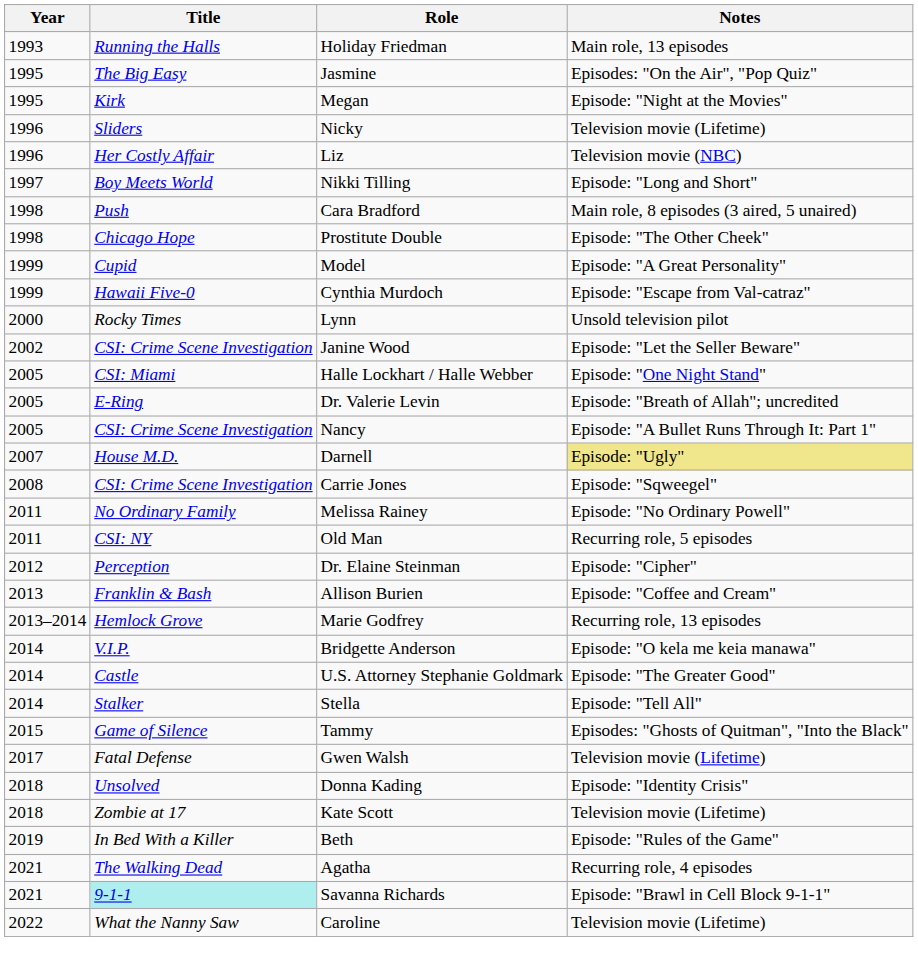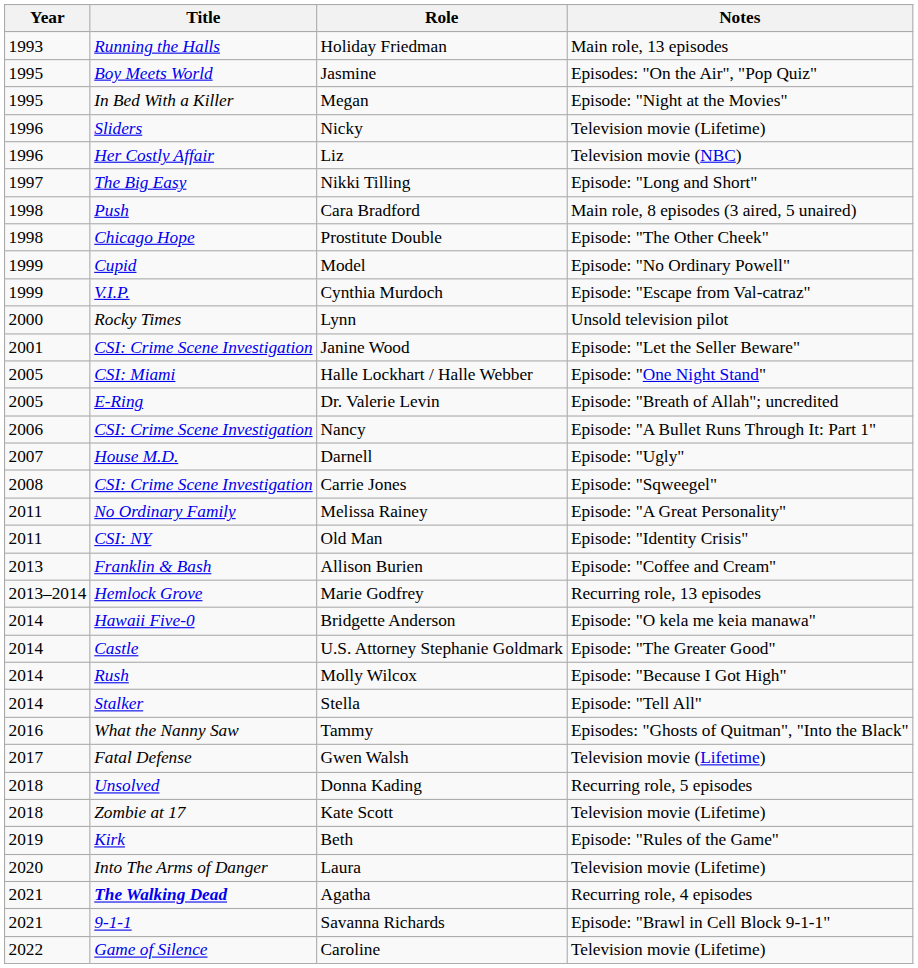Jasmine | Title: The Big Easy -> Boy Meets World
Megan | Title: Kirk -> In Bed With a Killer
Nikki Tilling | Title: Boy Meets World -> The Big Easy
Model | Notes: Episode: "A Great Personality" -> Episode: "No Ordinary Powell"
Cynthia Murdoch | Title: Hawaii Five-0 -> V.I.P.
Janine Wood | Year: 2002 -> 2001
Nancy | Year: 2005 -> 2006
Darnell | Notes: khaki background -> no background
Melissa Rainey | Notes: Episode: "No Ordinary Powell" -> Episode: "A Great Personality"
Old Man | Notes: Recurring role, 5 episodes -> Episode: "Identity Crisis"
- row: 2012 | Perception | Dr. Elaine Steinman | Episode: "Cipher"
Bridgette Anderson | Title: V.I.P. -> Hawaii Five-0
+ row: 2014 | Rush | Molly Wilcox | Episode: "Because I Got High"
Tammy | Year: 2015 -> 2016
Tammy | Title: Game of Silence -> What the Nanny Saw
Donna Kading | Notes: Episode: "Identity Crisis" -> Recurring role, 5 episodes
Beth | Title: In Bed With a Killer -> Kirk
+ row: 2020 | Into The Arms of Danger | Laura | Television movie (Lifetime)
Agatha | Title: normal -> bold
Savanna Richards | Title: paleturquoise background -> no background
Caroline | Title: What the Nanny Saw -> Game of Silence
